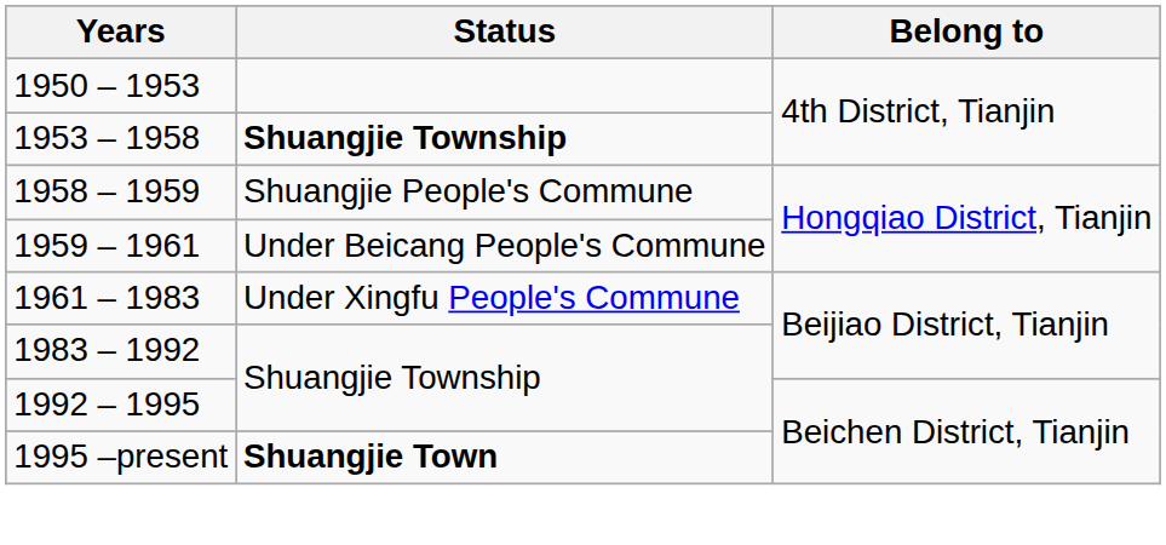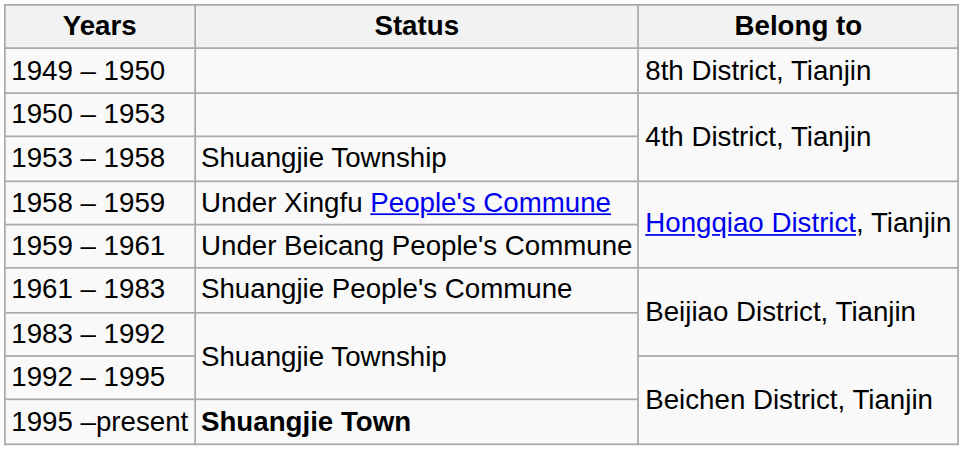+ row: 1949 – 1950 | 8th District, Tianjin
1953 – 1958 | Status: bold -> normal
1958 – 1959 | Status: Shuangjie People's Commune -> Under Xingfu People's Commune
1961 – 1983 | Status: Under Xingfu People's Commune -> Shuangjie People's Commune
